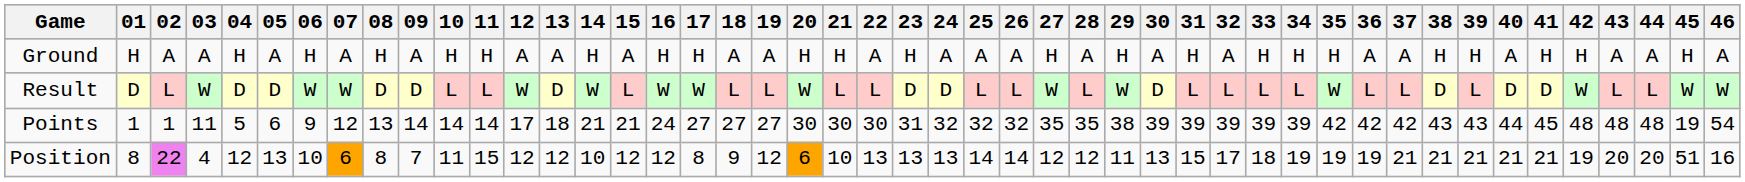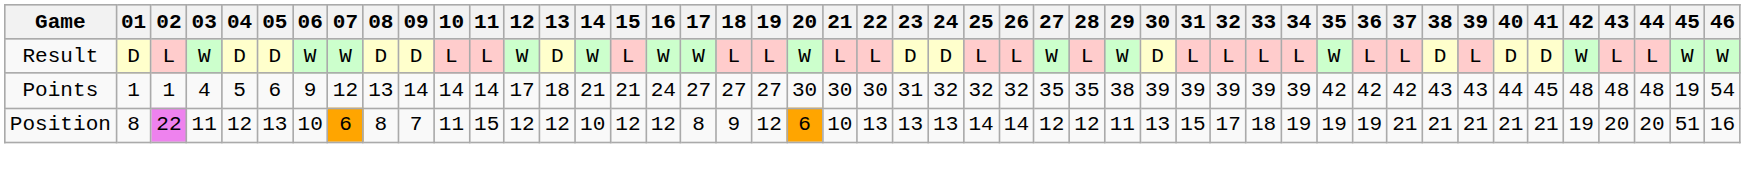- row: Ground | H | A | A | H | A | H | A | H | A | H | H | A | A | H | A | H | H | A | A | H | H | A | H | A | A | A | H | A | H | A | H | A | H | H | H | A | A | H | H | A | H | H | A | A | H | A
Points | 03: 11 -> 4
Position | 03: 4 -> 11
